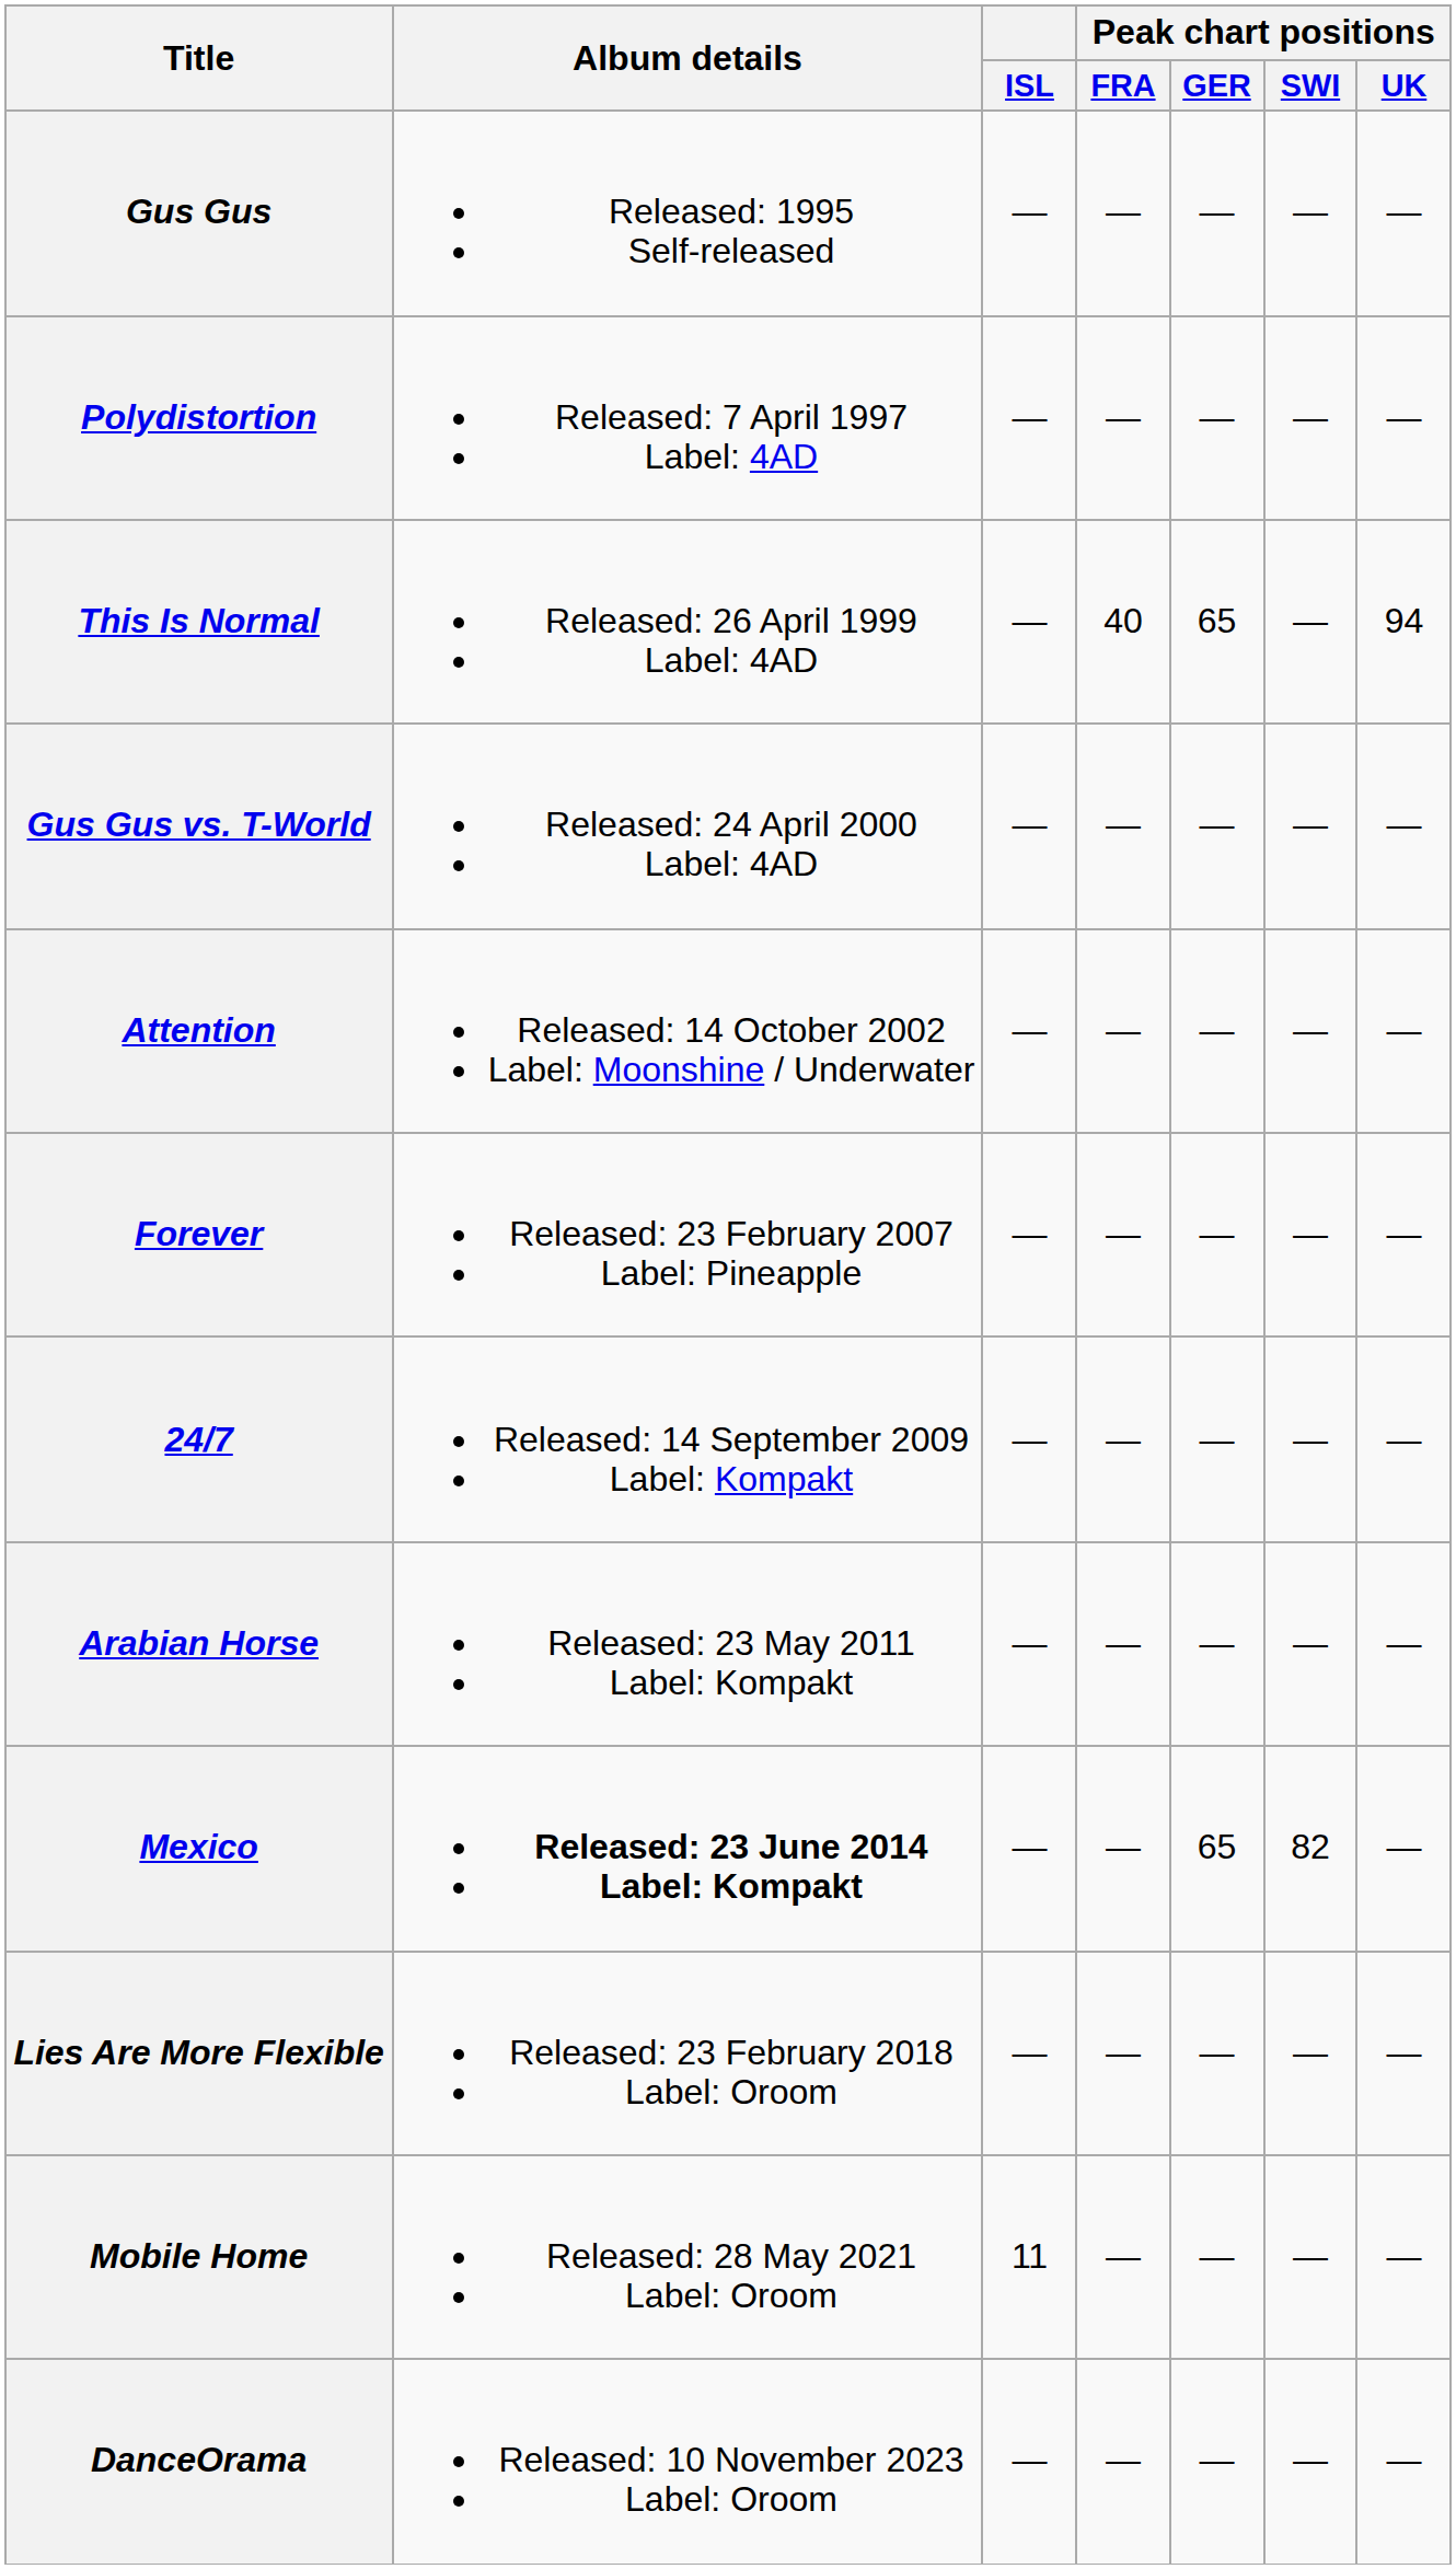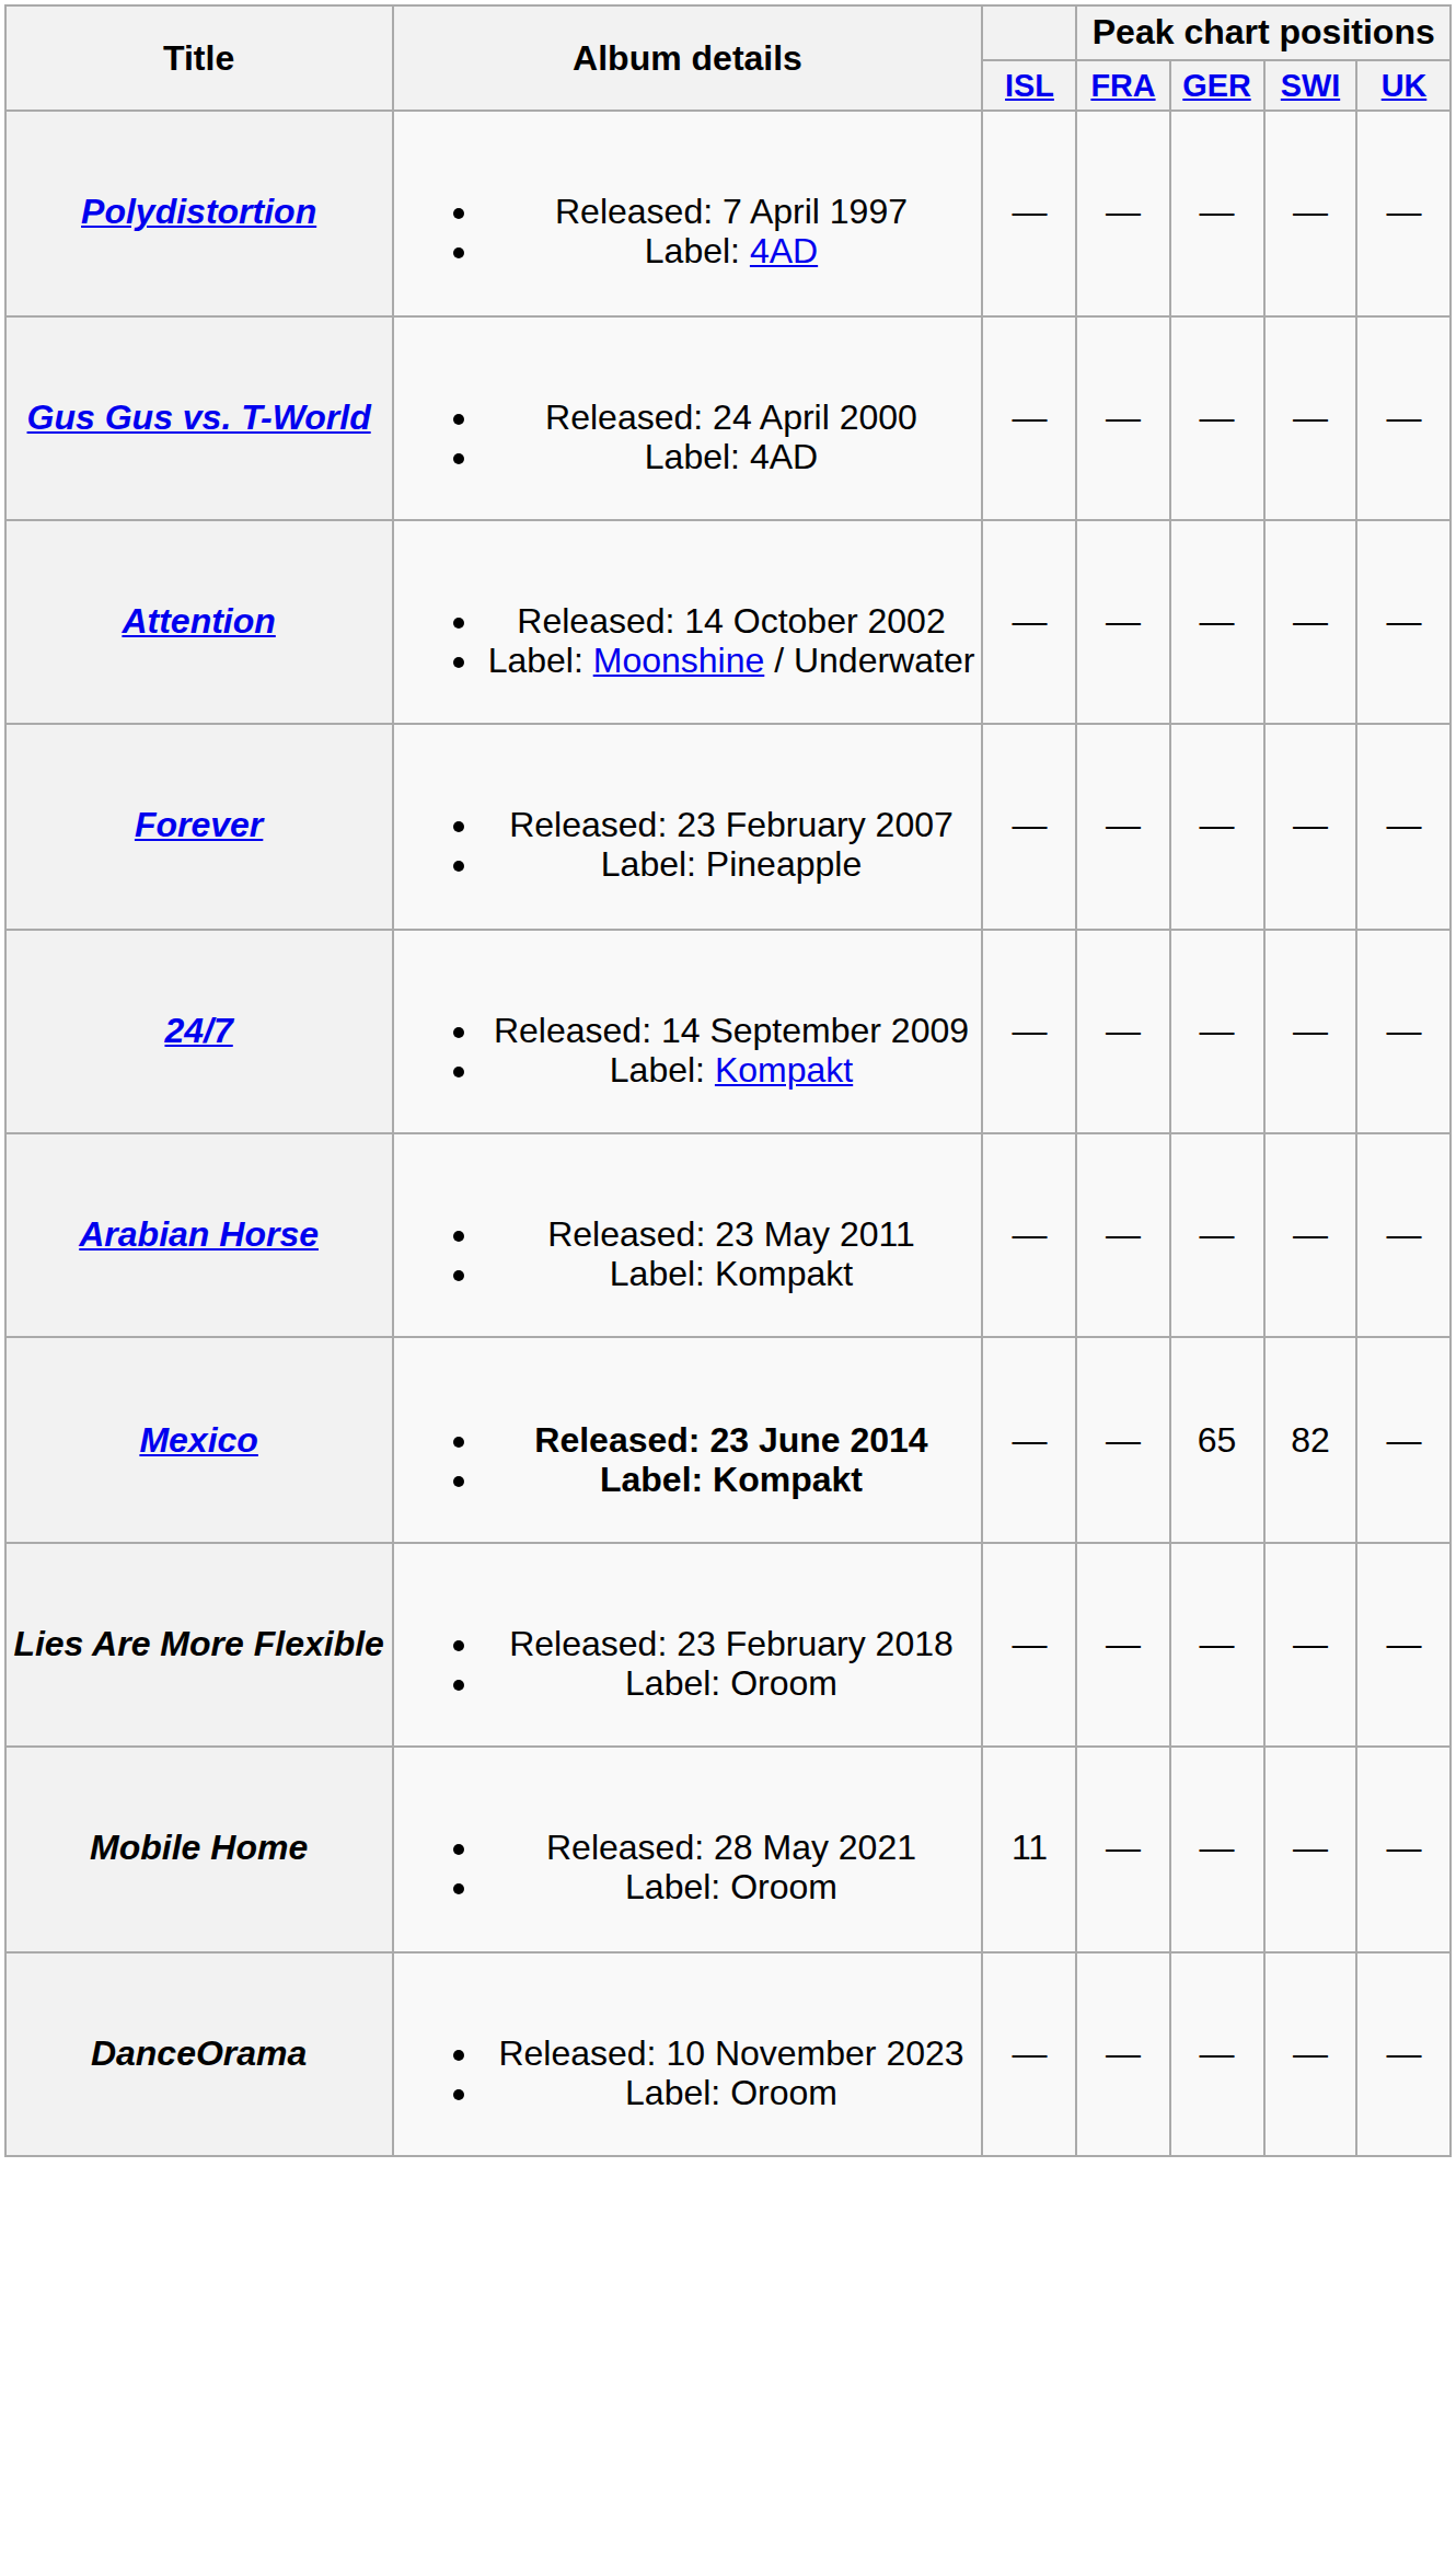- row: Gus Gus | Released: 1995 Self-released | — | — | — | — | —
- row: This Is Normal | Released: 26 April 1999 Label: 4AD | — | 40 | 65 | — | 94
